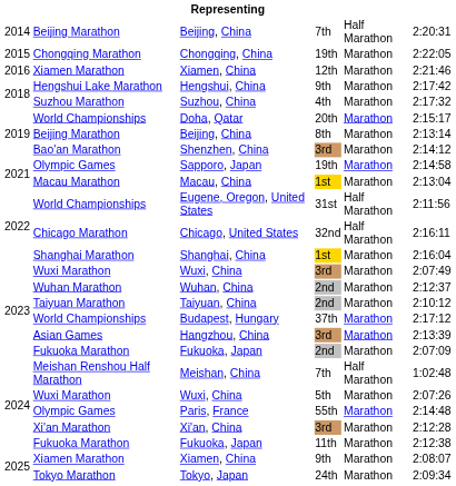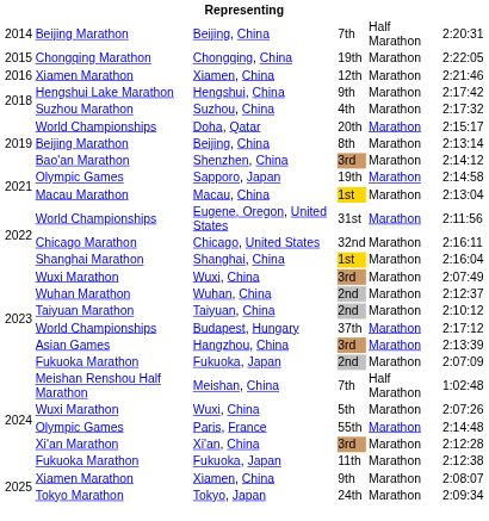Eugene, Oregon, United States | column 5: Half Marathon -> Marathon
Chicago, United States | column 5: Half Marathon -> Marathon
